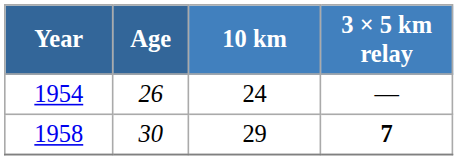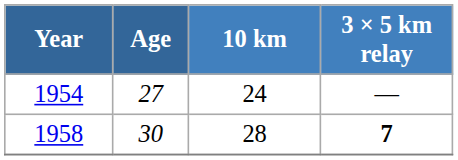1954 | Age: 26 -> 27
1958 | 10 km: 29 -> 28
